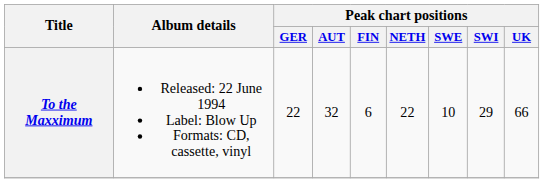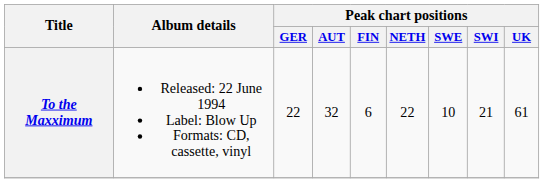To the Maxximum | Peak chart positions / SWI: 29 -> 21
To the Maxximum | Peak chart positions / UK: 66 -> 61
